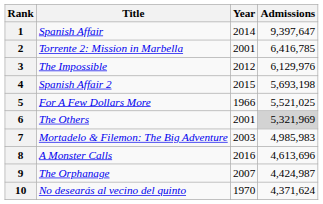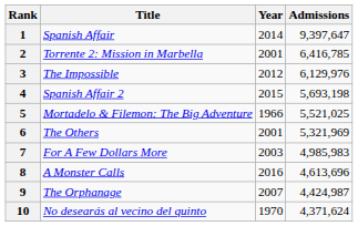5 | Title: For A Few Dollars More -> Mortadelo & Filemon: The Big Adventure
6 | Admissions: lightgrey background -> no background
7 | Title: Mortadelo & Filemon: The Big Adventure -> For A Few Dollars More
